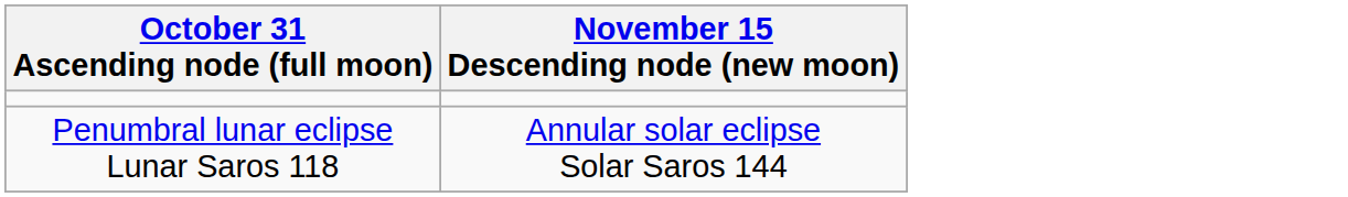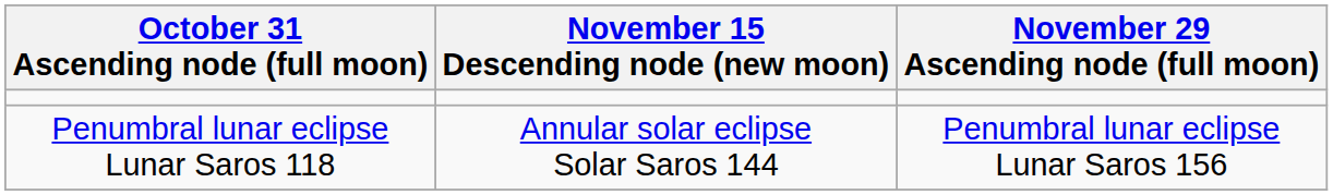+ column: November 29 Ascending node (full moon) | Penumbral lunar eclipse Lunar Saros 156
